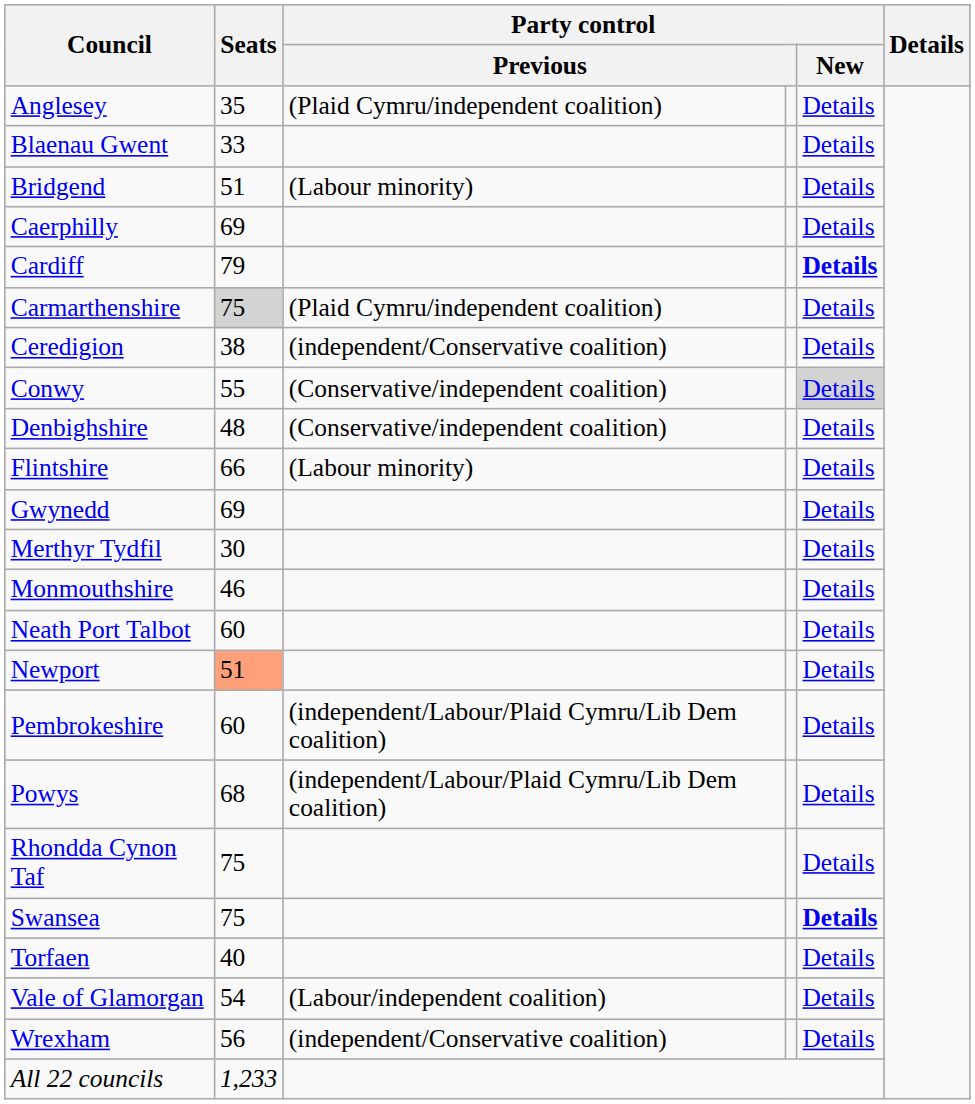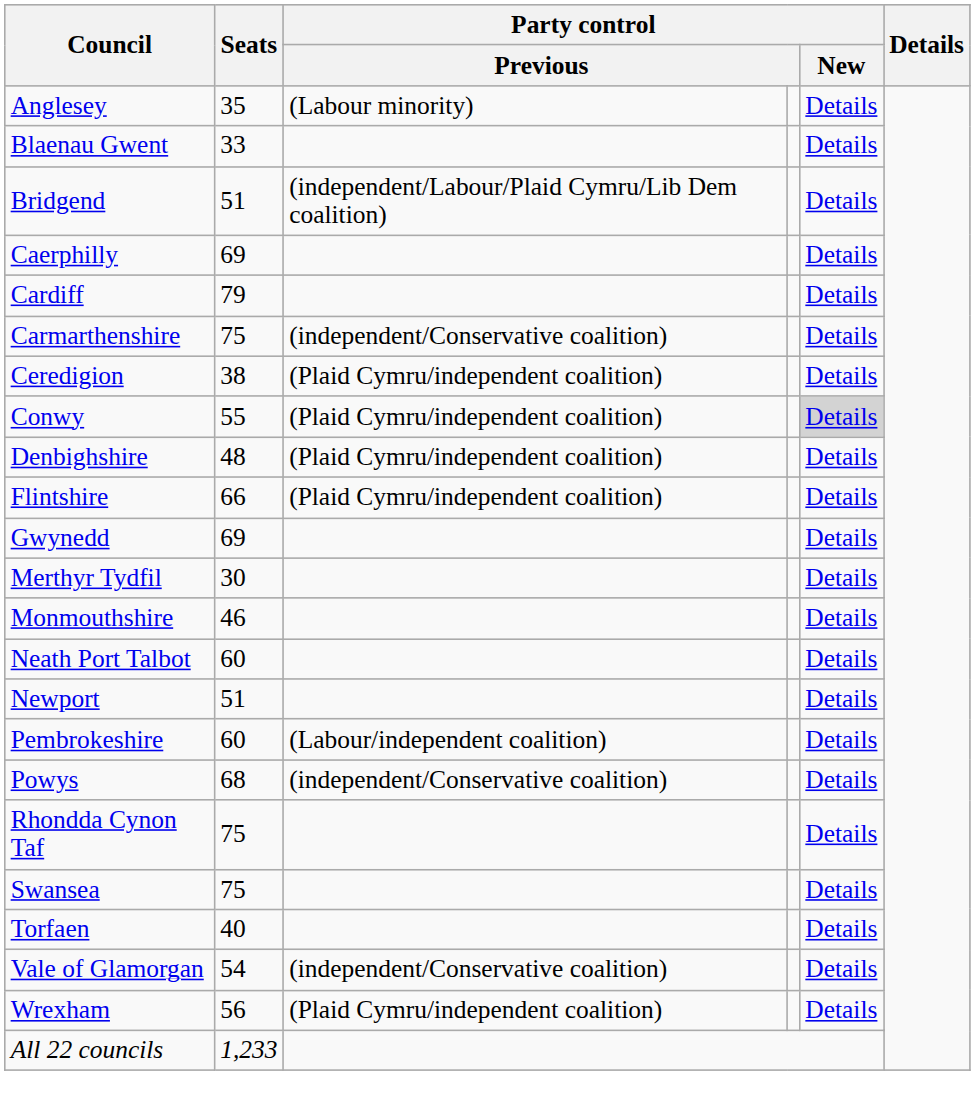Anglesey | column 3: (Plaid Cymru/independent coalition) -> (Labour minority)
Bridgend | column 3: (Labour minority) -> (independent/Labour/Plaid Cymru/Lib Dem coalition)
Cardiff | column 5: bold -> normal
Carmarthenshire | Seats: lightgrey background -> no background
Carmarthenshire | column 3: (Plaid Cymru/independent coalition) -> (independent/Conservative coalition)
Ceredigion | column 3: (independent/Conservative coalition) -> (Plaid Cymru/independent coalition)
Conwy | column 3: (Conservative/independent coalition) -> (Plaid Cymru/independent coalition)
Denbighshire | column 3: (Conservative/independent coalition) -> (Plaid Cymru/independent coalition)
Flintshire | column 3: (Labour minority) -> (Plaid Cymru/independent coalition)
Newport | Seats: lightsalmon background -> no background
Pembrokeshire | column 3: (independent/Labour/Plaid Cymru/Lib Dem coalition) -> (Labour/independent coalition)
Powys | column 3: (independent/Labour/Plaid Cymru/Lib Dem coalition) -> (independent/Conservative coalition)
Swansea | column 5: bold -> normal
Vale of Glamorgan | column 3: (Labour/independent coalition) -> (independent/Conservative coalition)
Wrexham | column 3: (independent/Conservative coalition) -> (Plaid Cymru/independent coalition)
